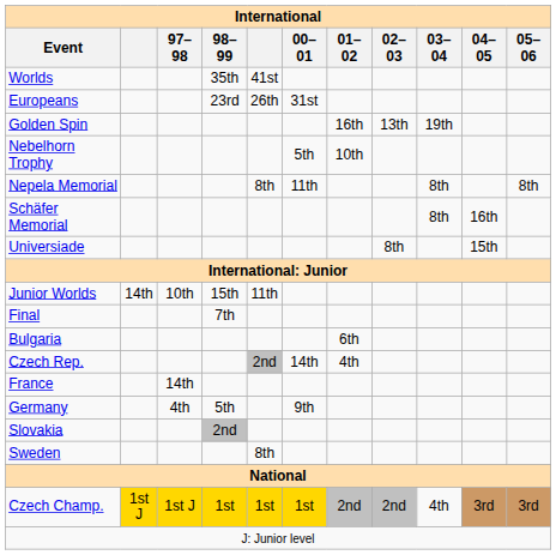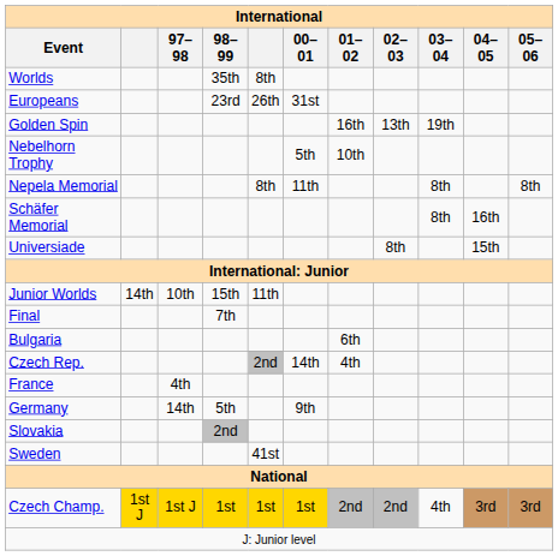Worlds | column 5: 41st -> 8th
France | 97–98: 14th -> 4th
Germany | 97–98: 4th -> 14th
Sweden | column 5: 8th -> 41st
